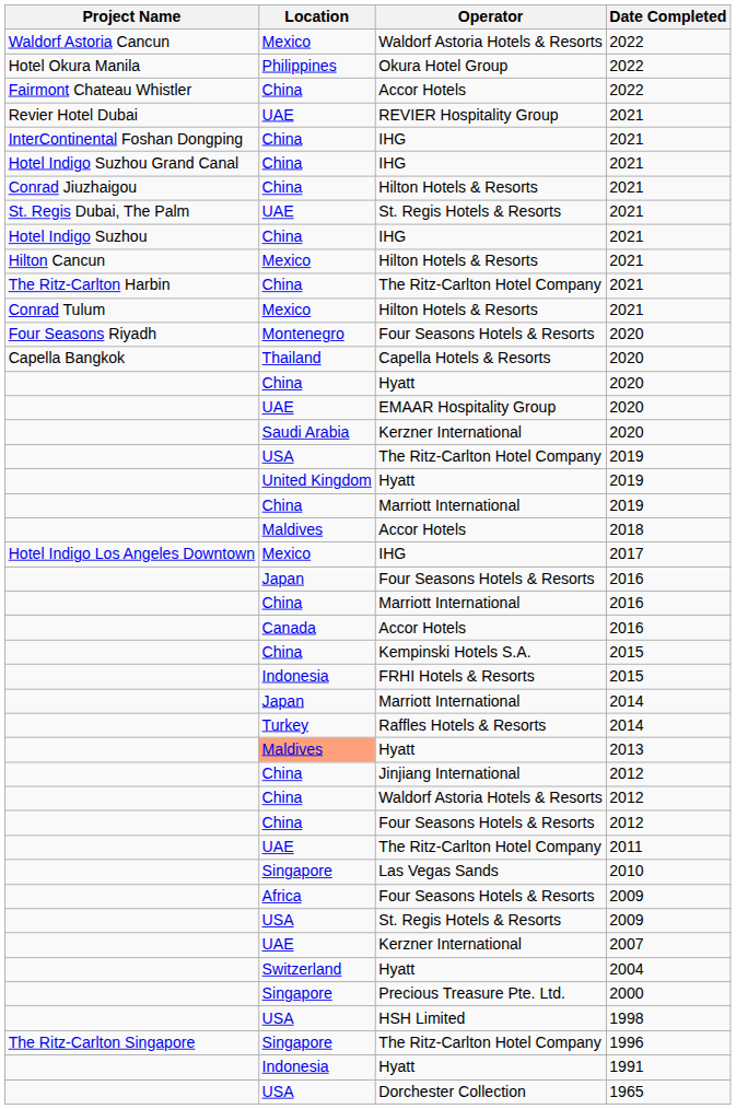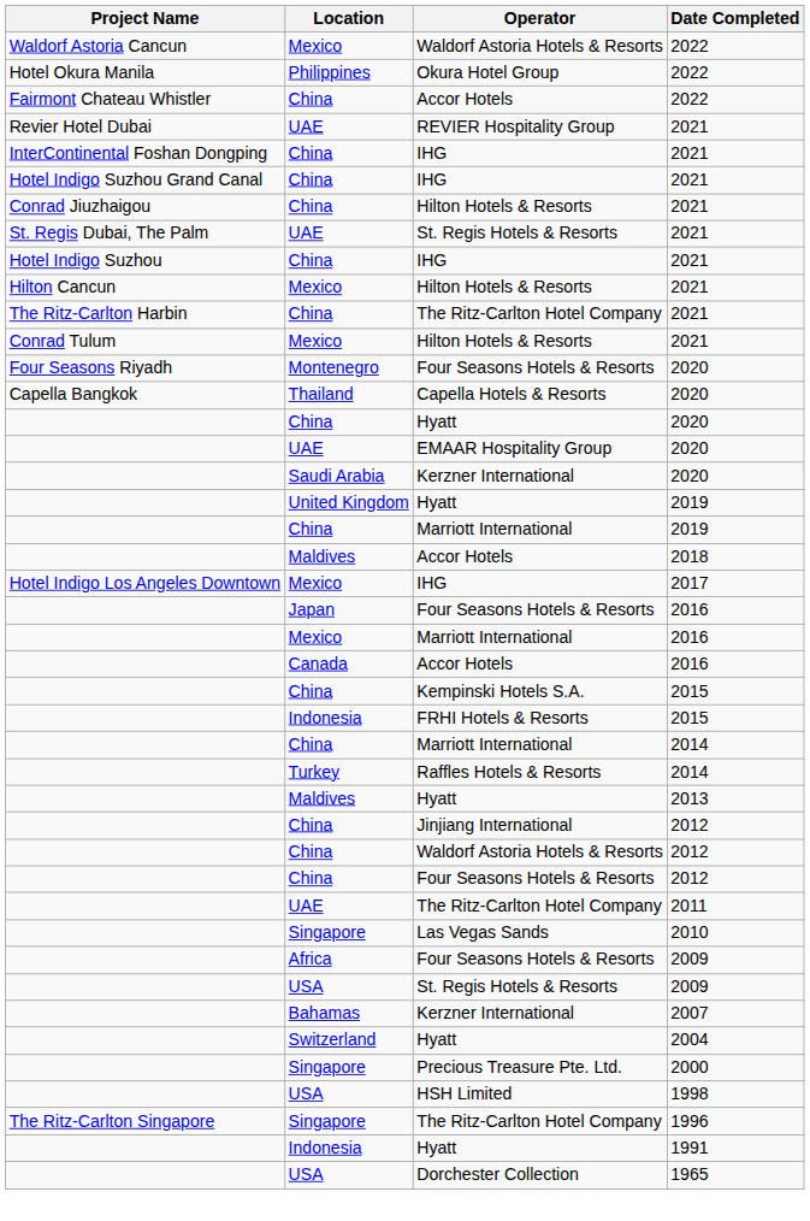- row: USA | The Ritz-Carlton Hotel Company | 2019
Marriott International / 2016 | Location: China -> Mexico
Marriott International / 2014 | Location: Japan -> China
Hyatt / 2013 | Location: lightsalmon background -> no background
Kerzner International / 2007 | Location: UAE -> Bahamas
